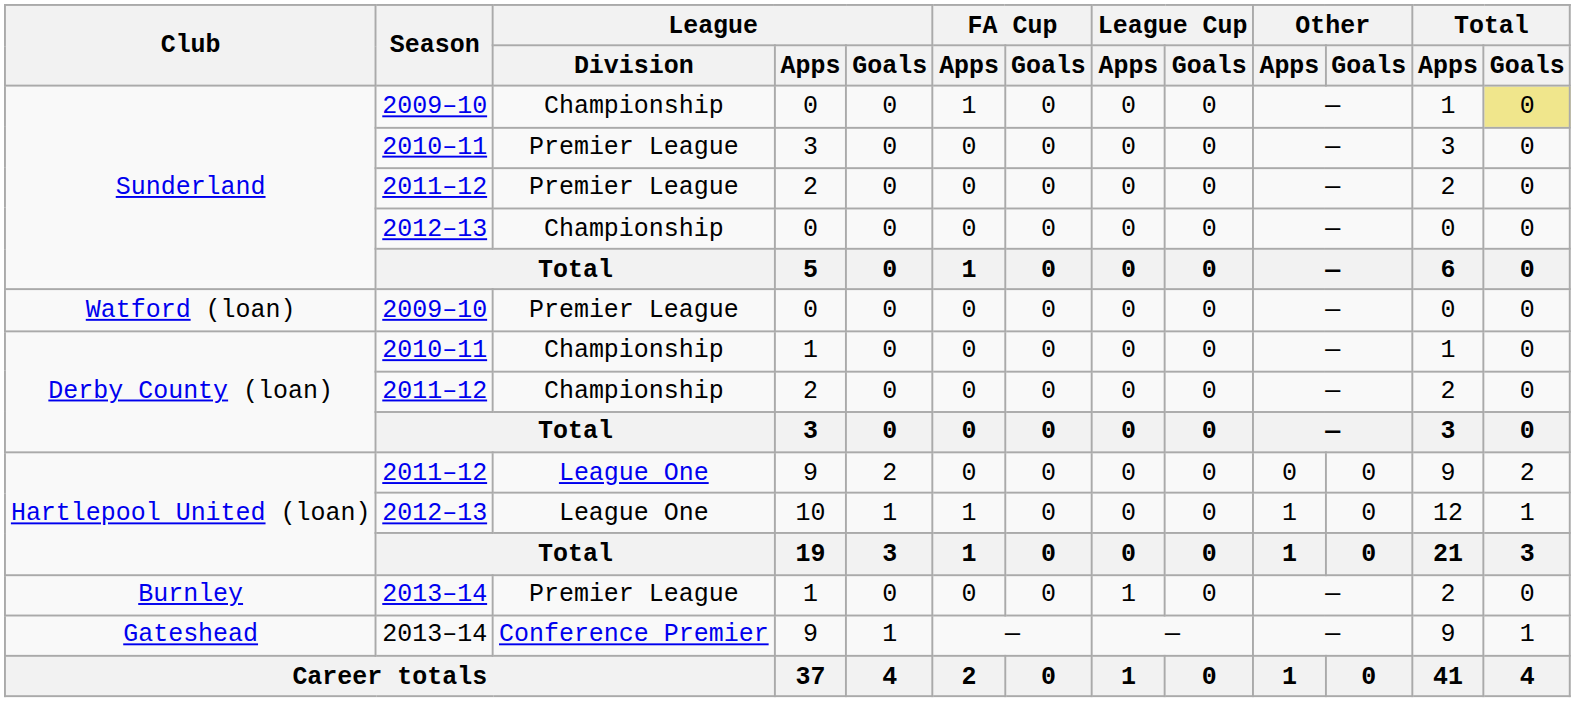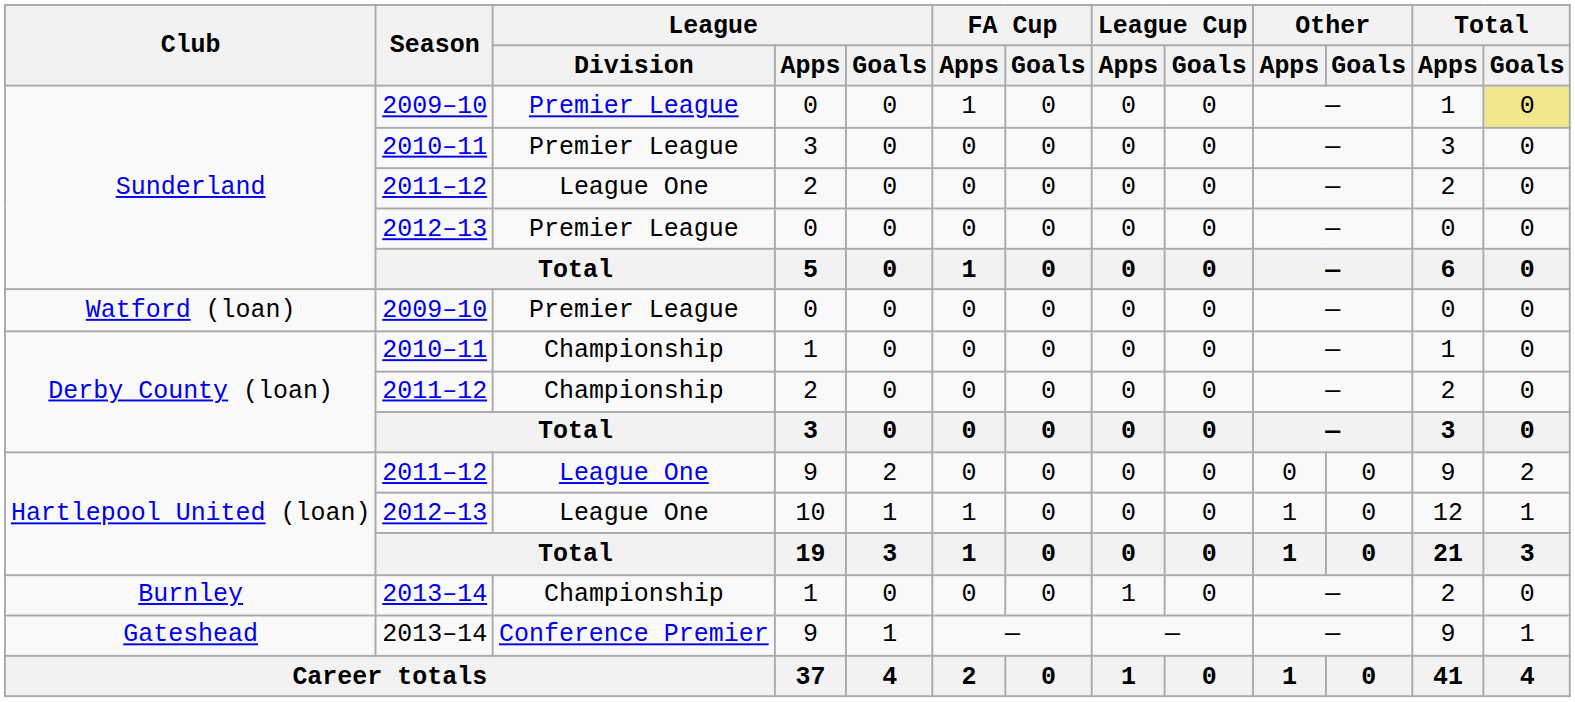Sunderland / 2009–10 | League / Division: Championship -> Premier League
Sunderland / 2011–12 | League / Division: Premier League -> League One
Sunderland / 2012–13 | League / Division: Championship -> Premier League
Burnley | League / Division: Premier League -> Championship
